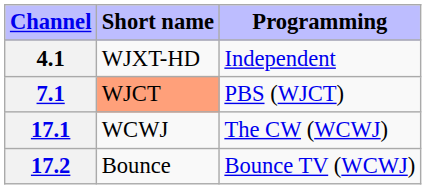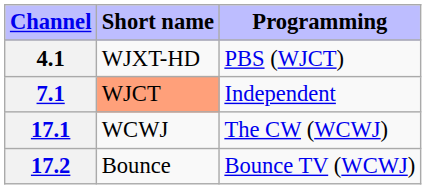4.1 | Programming: Independent -> PBS (WJCT)
7.1 | Programming: PBS (WJCT) -> Independent
